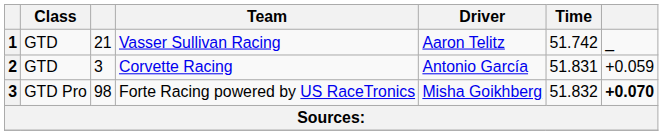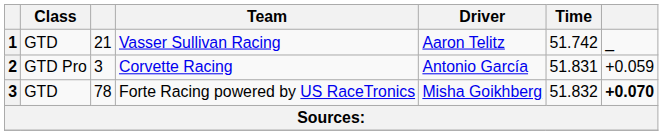Corvette Racing | Class: GTD -> GTD Pro
Forte Racing powered by US RaceTronics | Class: GTD Pro -> GTD
Forte Racing powered by US RaceTronics | column 3: 98 -> 78
